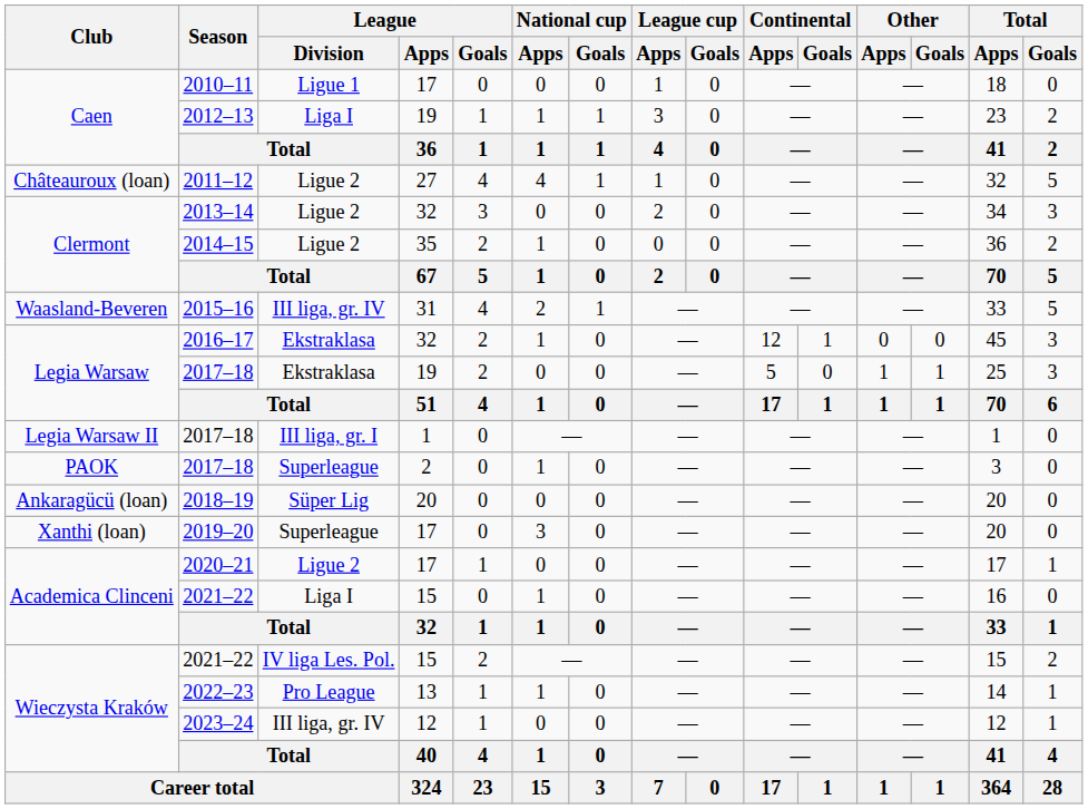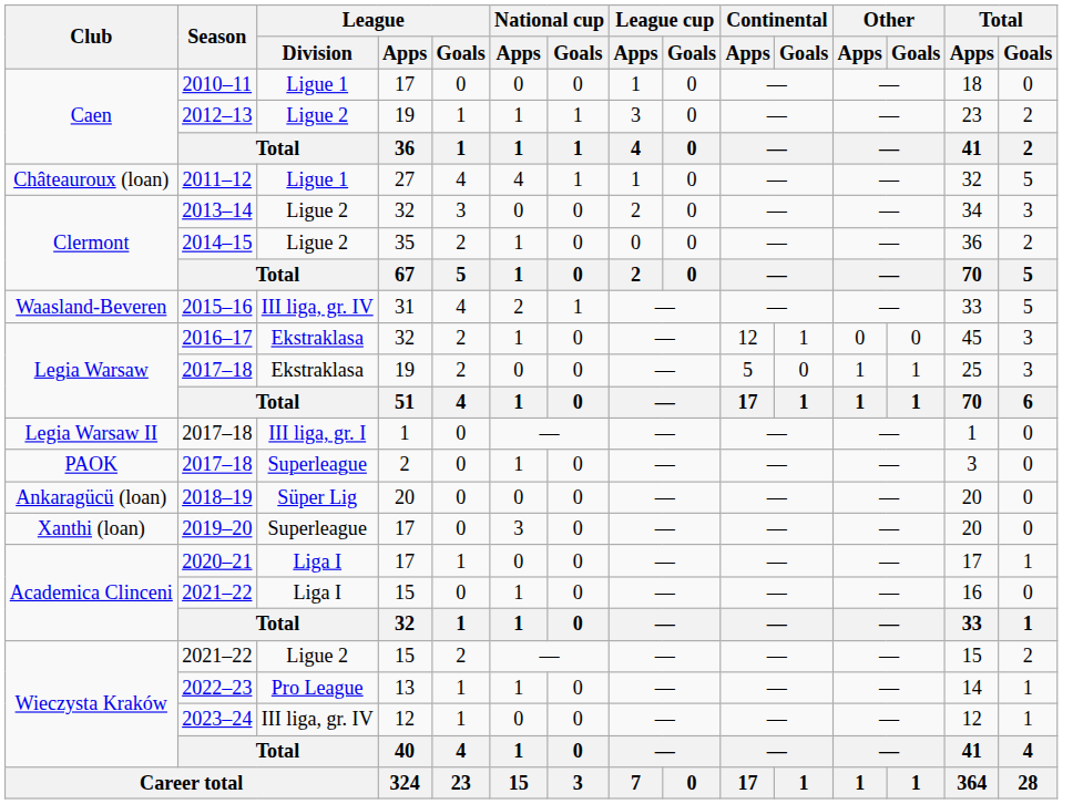2012–13 | League / Division: Liga I -> Ligue 2
2011–12 | League / Division: Ligue 2 -> Ligue 1
2020–21 | League / Division: Ligue 2 -> Liga I
Wieczysta Kraków / 2021–22 | League / Division: IV liga Les. Pol. -> Ligue 2
